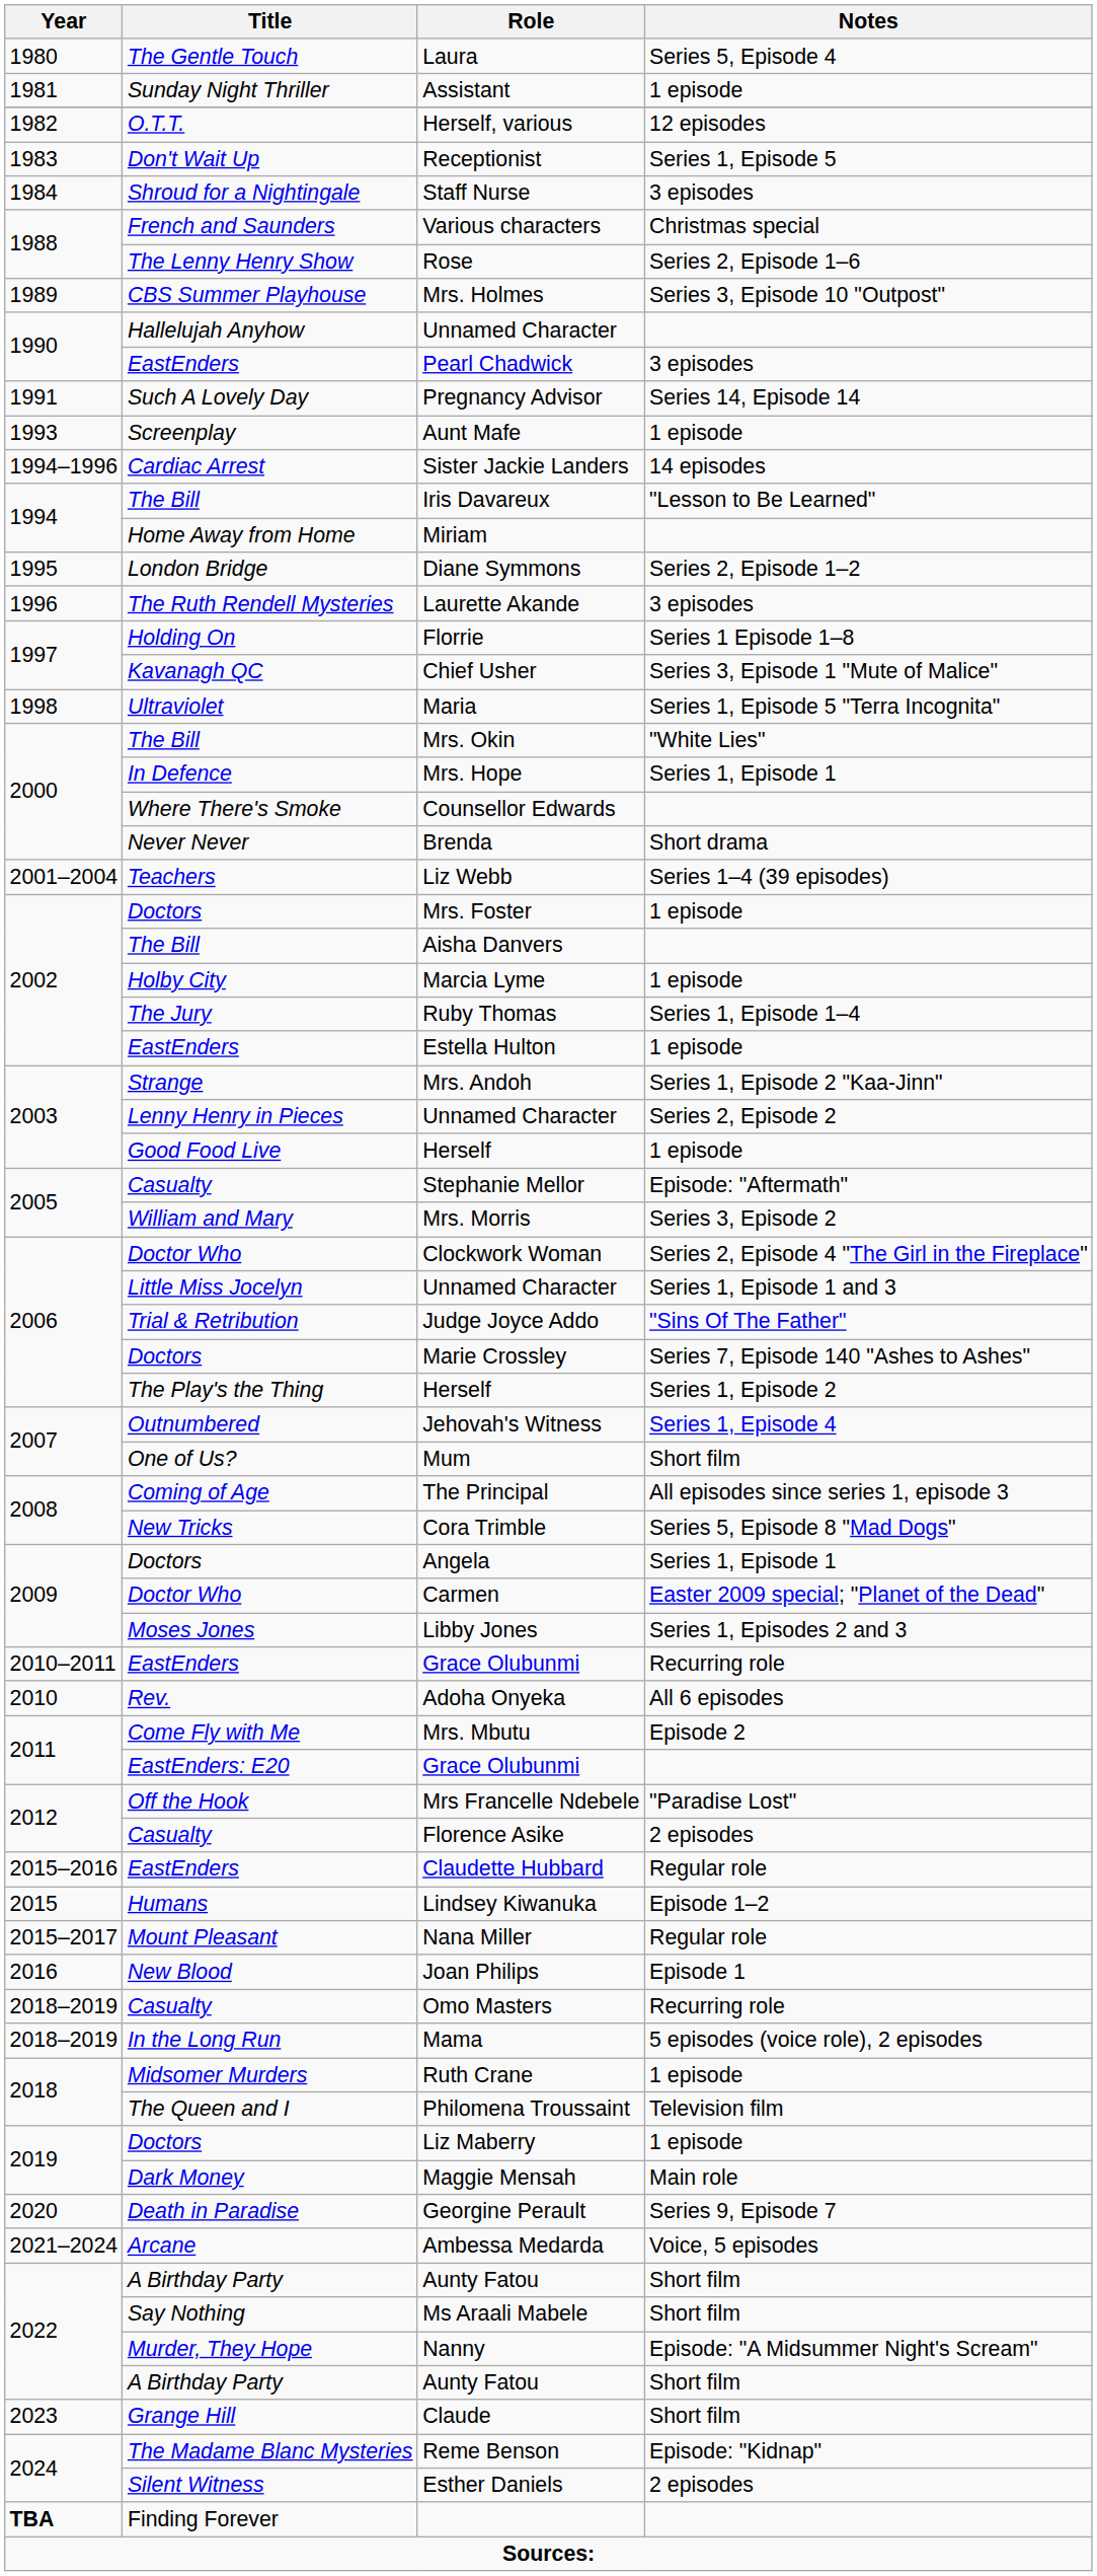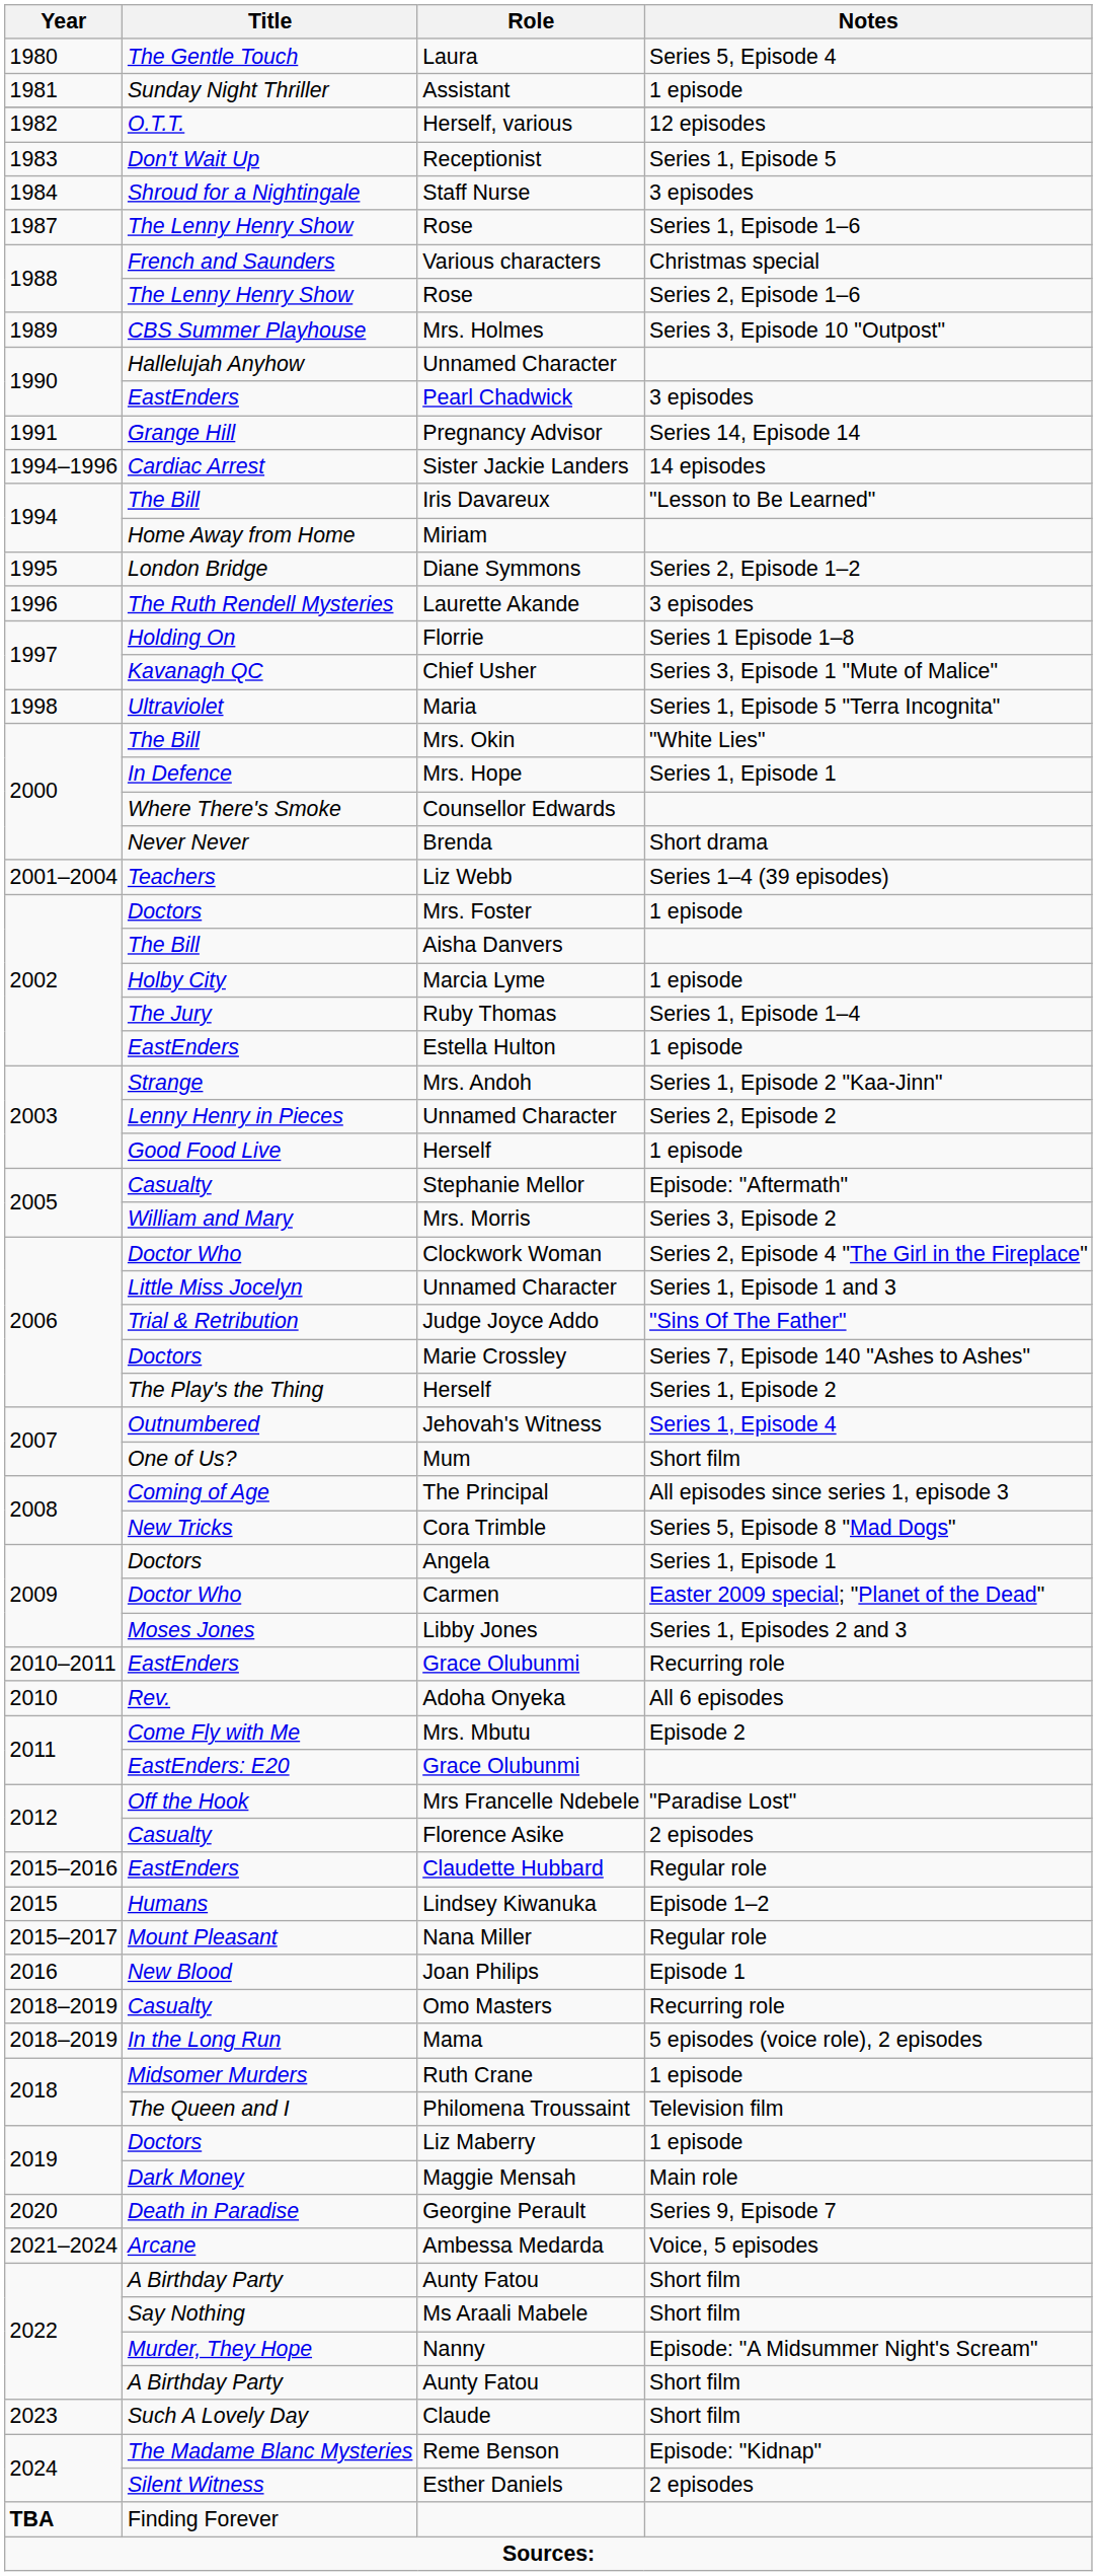+ row: 1987 | The Lenny Henry Show | Rose | Series 1, Episode 1–6
Pregnancy Advisor | Title: Such A Lovely Day -> Grange Hill
- row: 1993 | Screenplay | Aunt Mafe | 1 episode
Claude | Title: Grange Hill -> Such A Lovely Day
